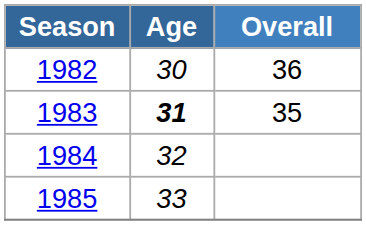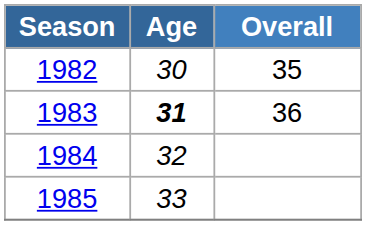1982 | Overall: 36 -> 35
1983 | Overall: 35 -> 36
